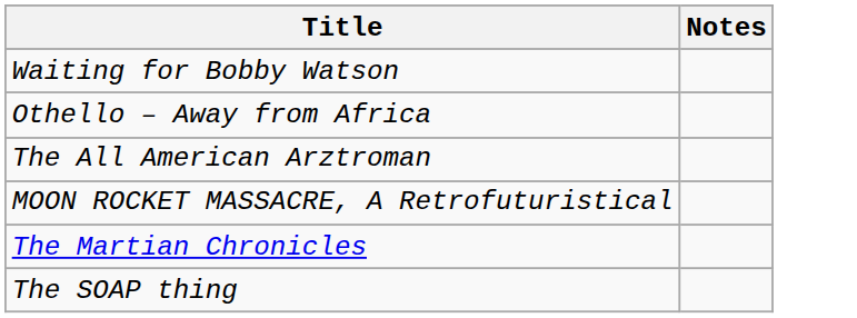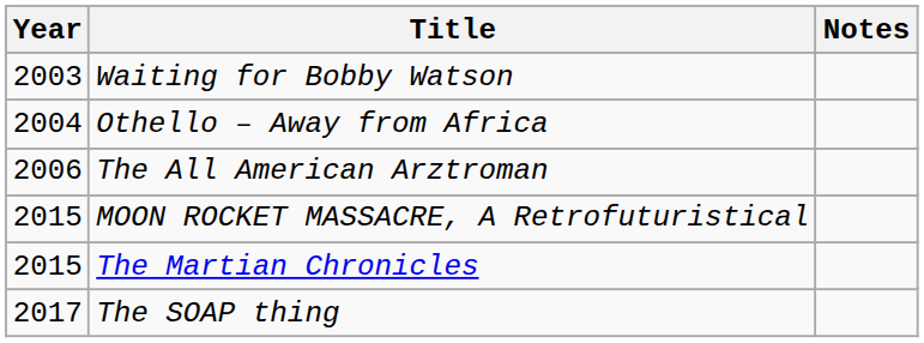+ column: Year | 2003 | 2004 | 2006 | 2015 | 2015 | 2017
